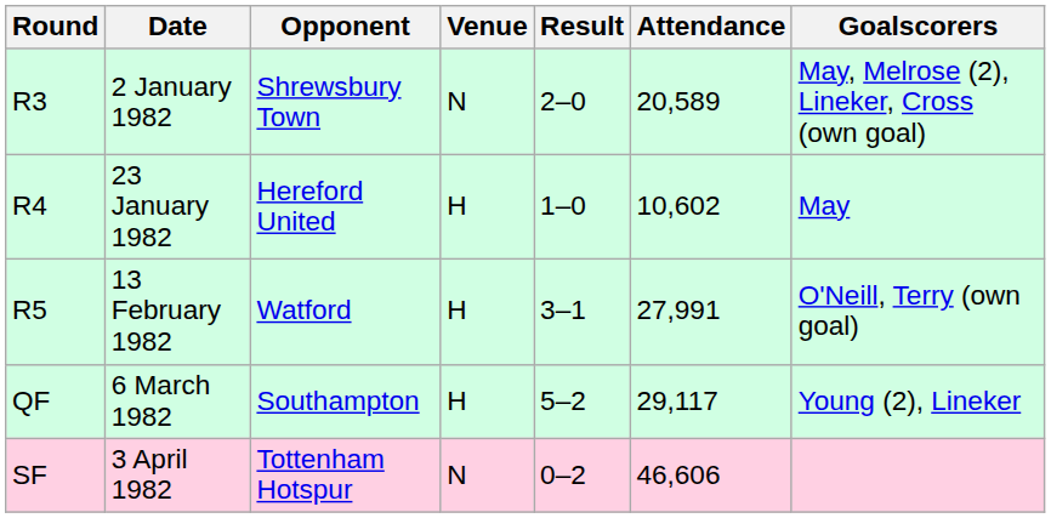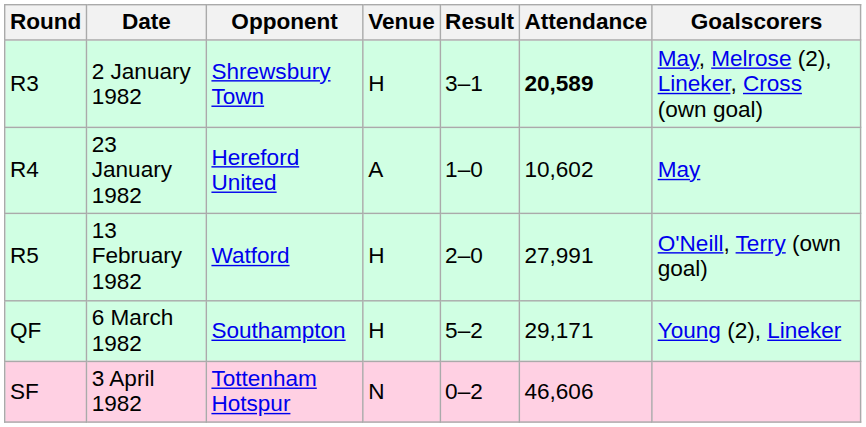2 January 1982 | Venue: N -> H
2 January 1982 | Result: 2–0 -> 3–1
2 January 1982 | Attendance: normal -> bold
23 January 1982 | Venue: H -> A
13 February 1982 | Result: 3–1 -> 2–0
6 March 1982 | Attendance: 29,117 -> 29,171
